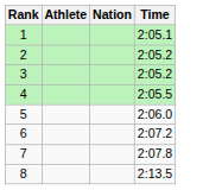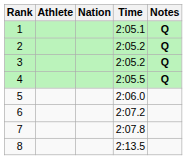+ column: Notes | Q | Q | Q | Q
